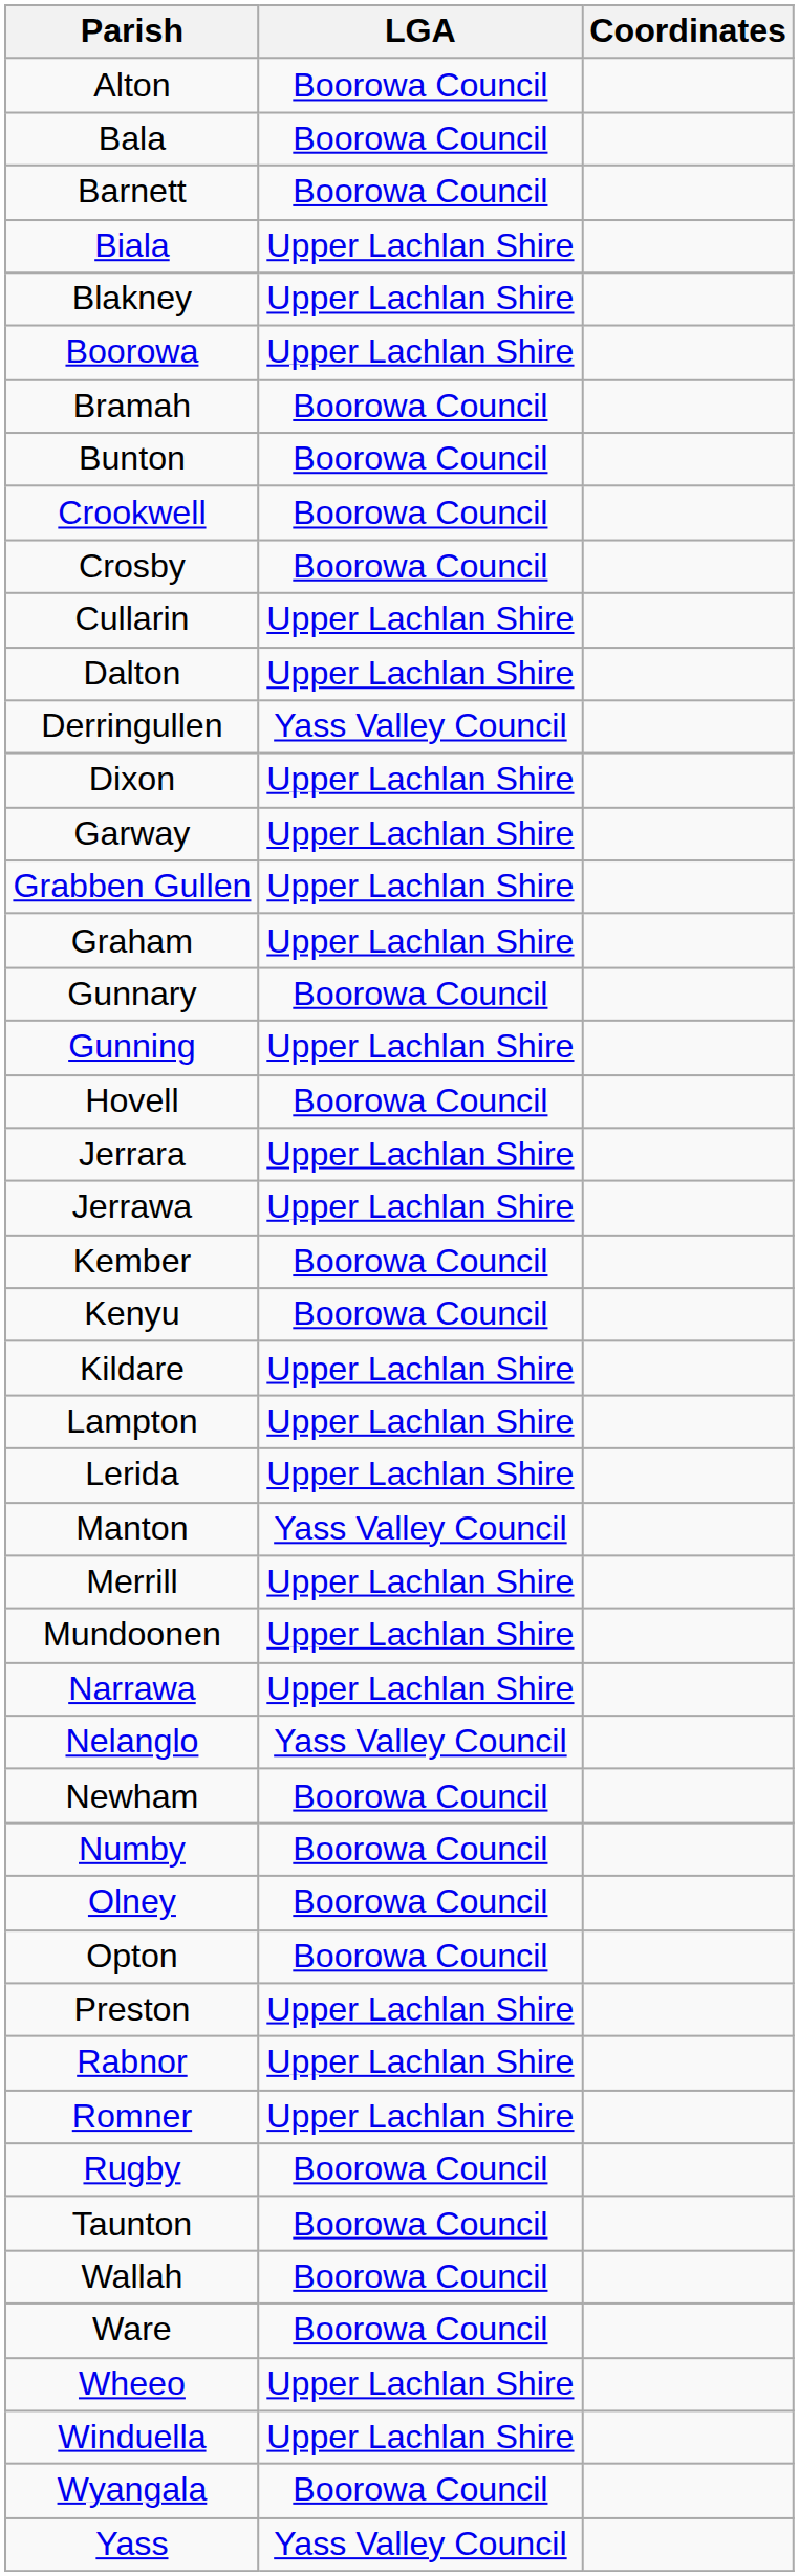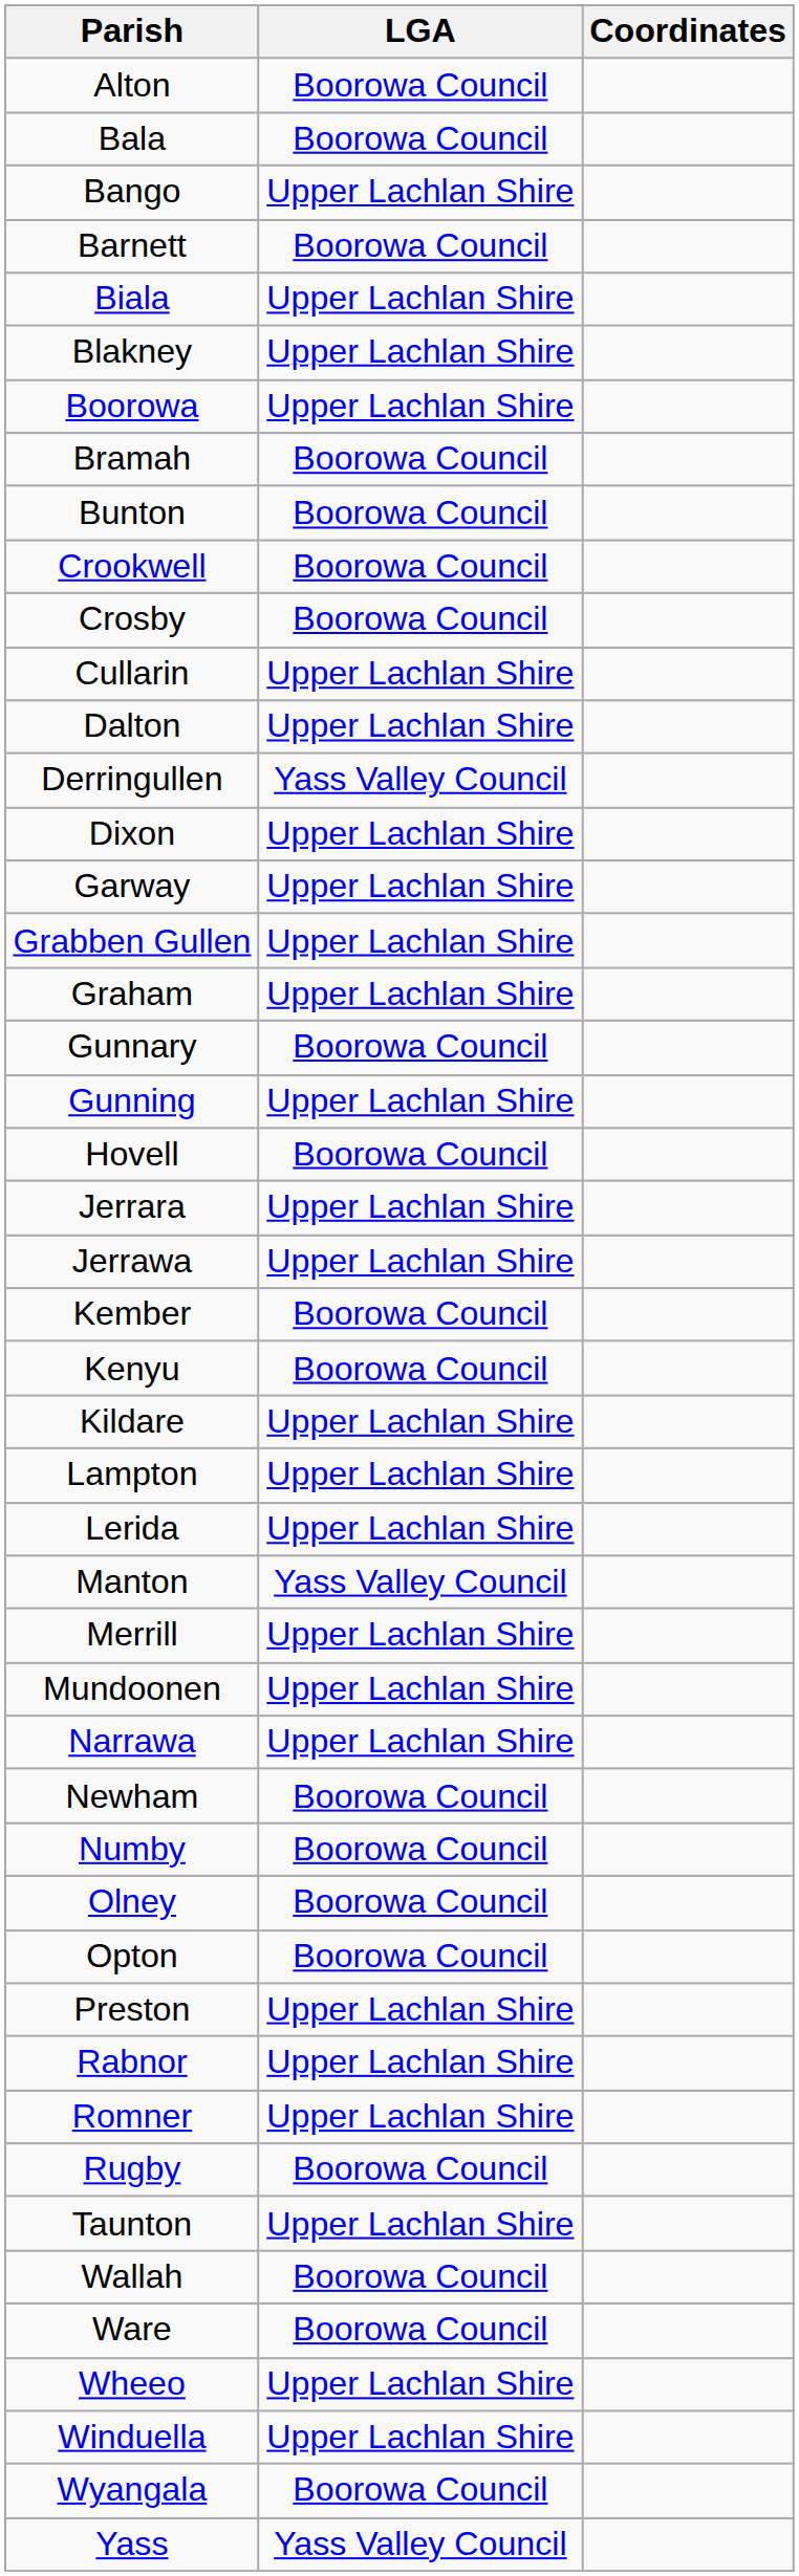+ row: Bango | Upper Lachlan Shire
- row: Nelanglo | Yass Valley Council
Taunton | LGA: Boorowa Council -> Upper Lachlan Shire
